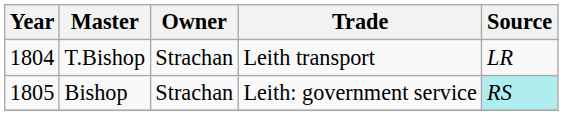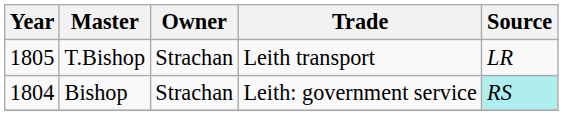T.Bishop | Year: 1804 -> 1805
Bishop | Year: 1805 -> 1804
